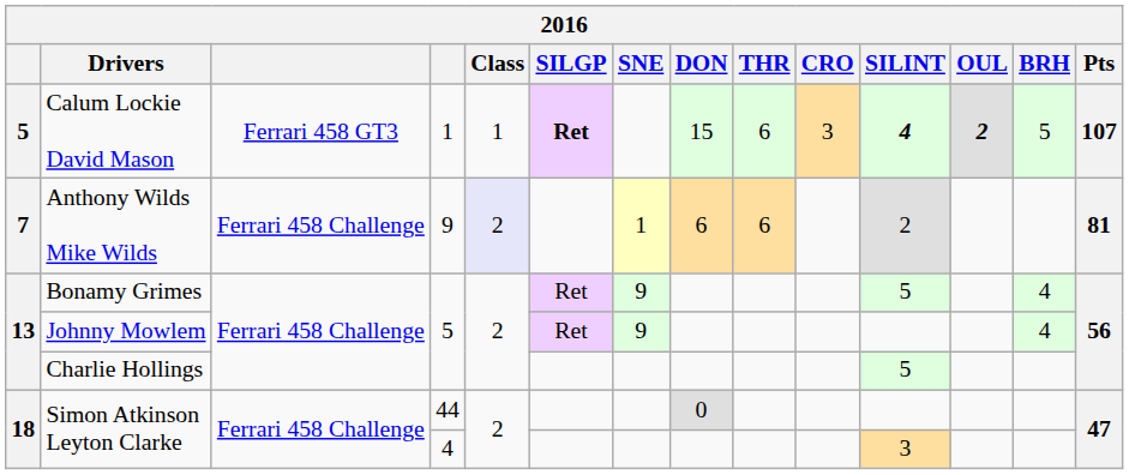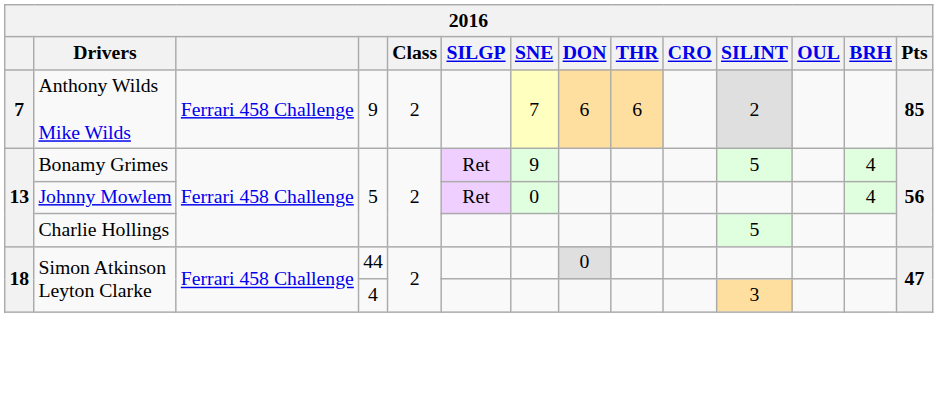- row: 5 | Calum Lockie David Mason | Ferrari 458 GT3 | 1 | 1 | Ret | 15 | 6 | 3 | 4 | 2 | 5 | 107
Anthony Wilds Mike Wilds | Class: lavender background -> no background
Anthony Wilds Mike Wilds | SNE: 1 -> 7
Anthony Wilds Mike Wilds | Pts: 81 -> 85
Johnny Mowlem | SNE: 9 -> 0
